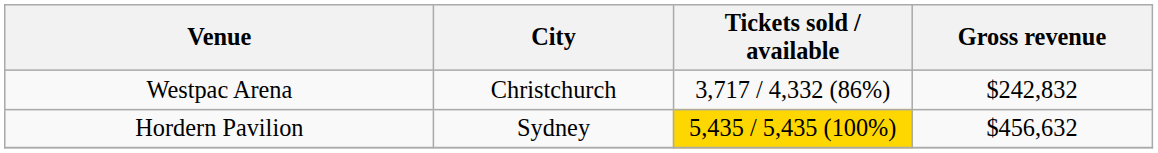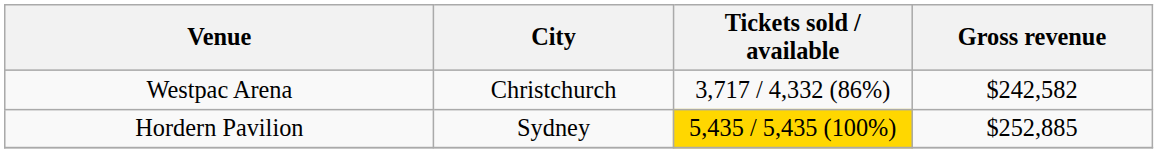Westpac Arena | Gross revenue: $242,832 -> $242,582
Hordern Pavilion | Gross revenue: $456,632 -> $252,885
